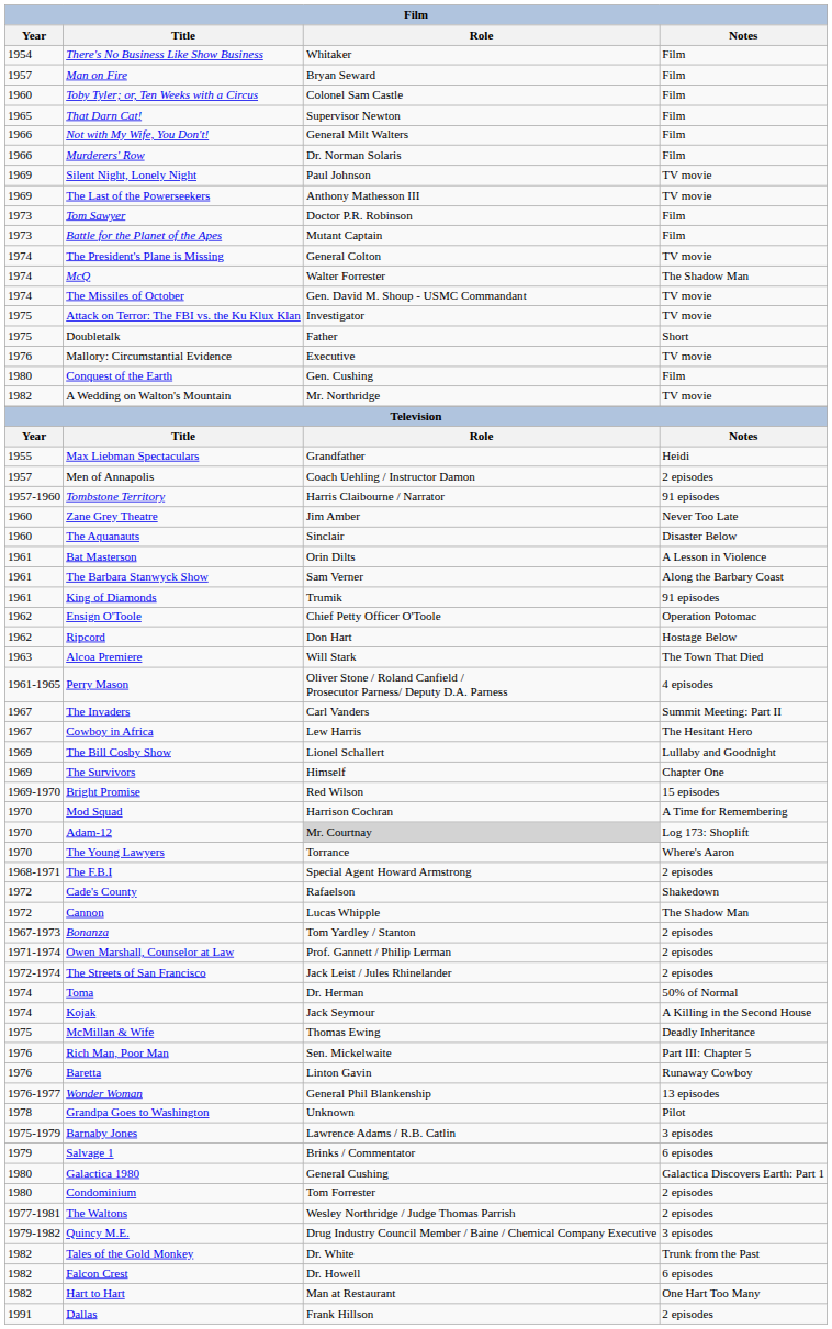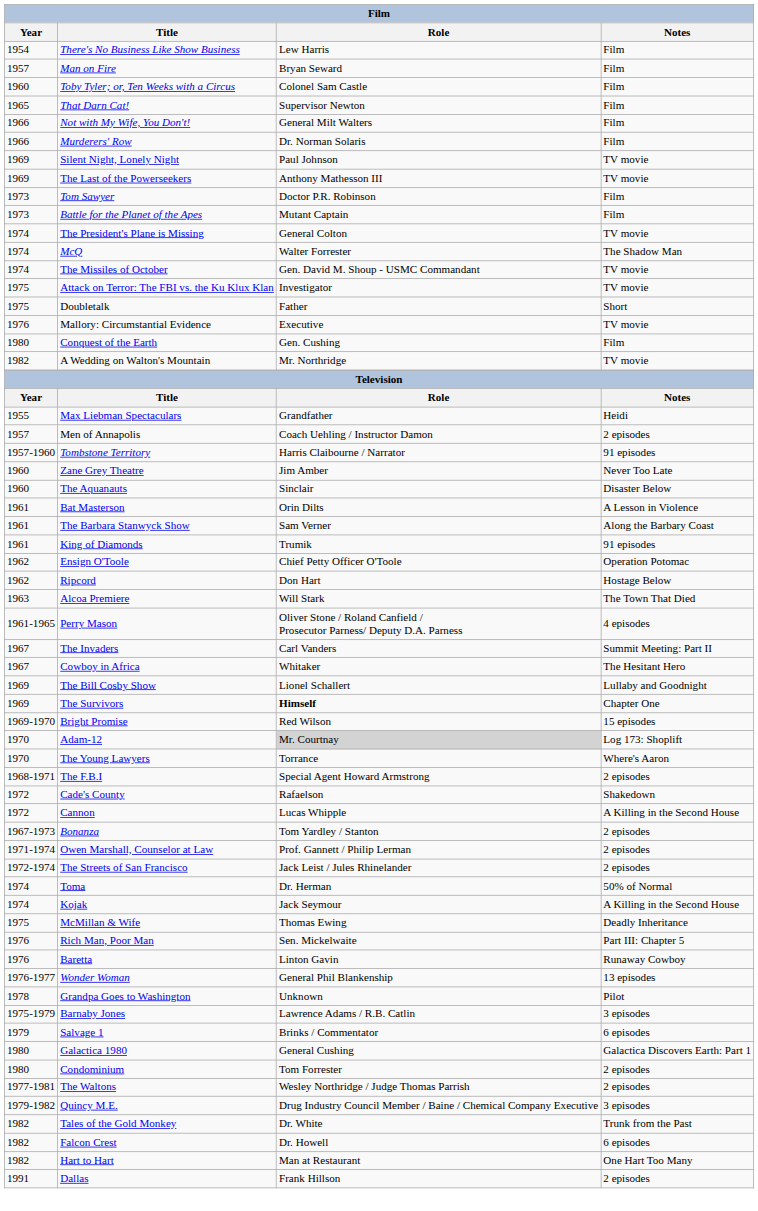There's No Business Like Show Business | Role: Whitaker -> Lew Harris
Cowboy in Africa | Role: Lew Harris -> Whitaker
The Survivors | Role: normal -> bold
- row: 1970 | Mod Squad | Harrison Cochran | A Time for Remembering
Cannon | Notes: The Shadow Man -> A Killing in the Second House
